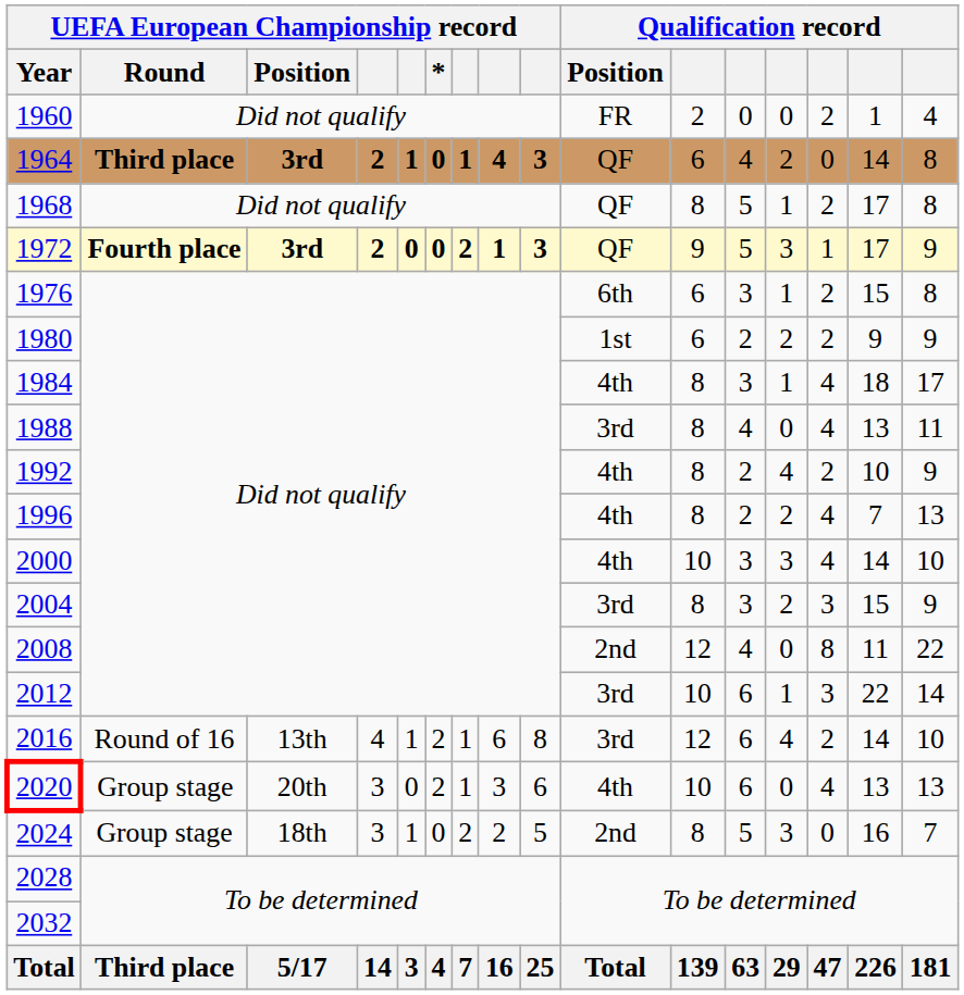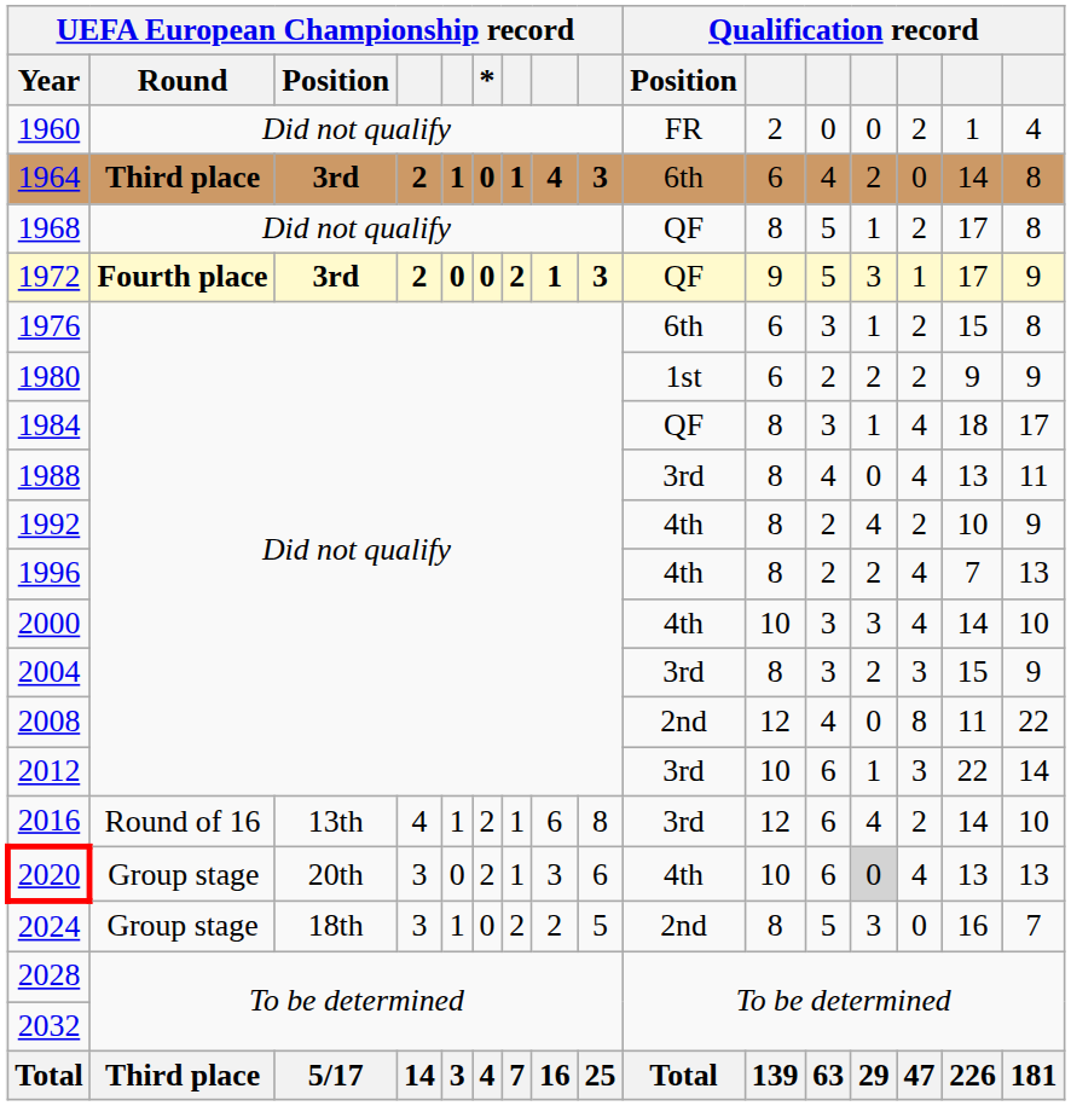1964 | Qualification record / Position: QF -> 6th
1984 | Qualification record / Position: 4th -> QF
2020 | column 13: no background -> lightgrey background
